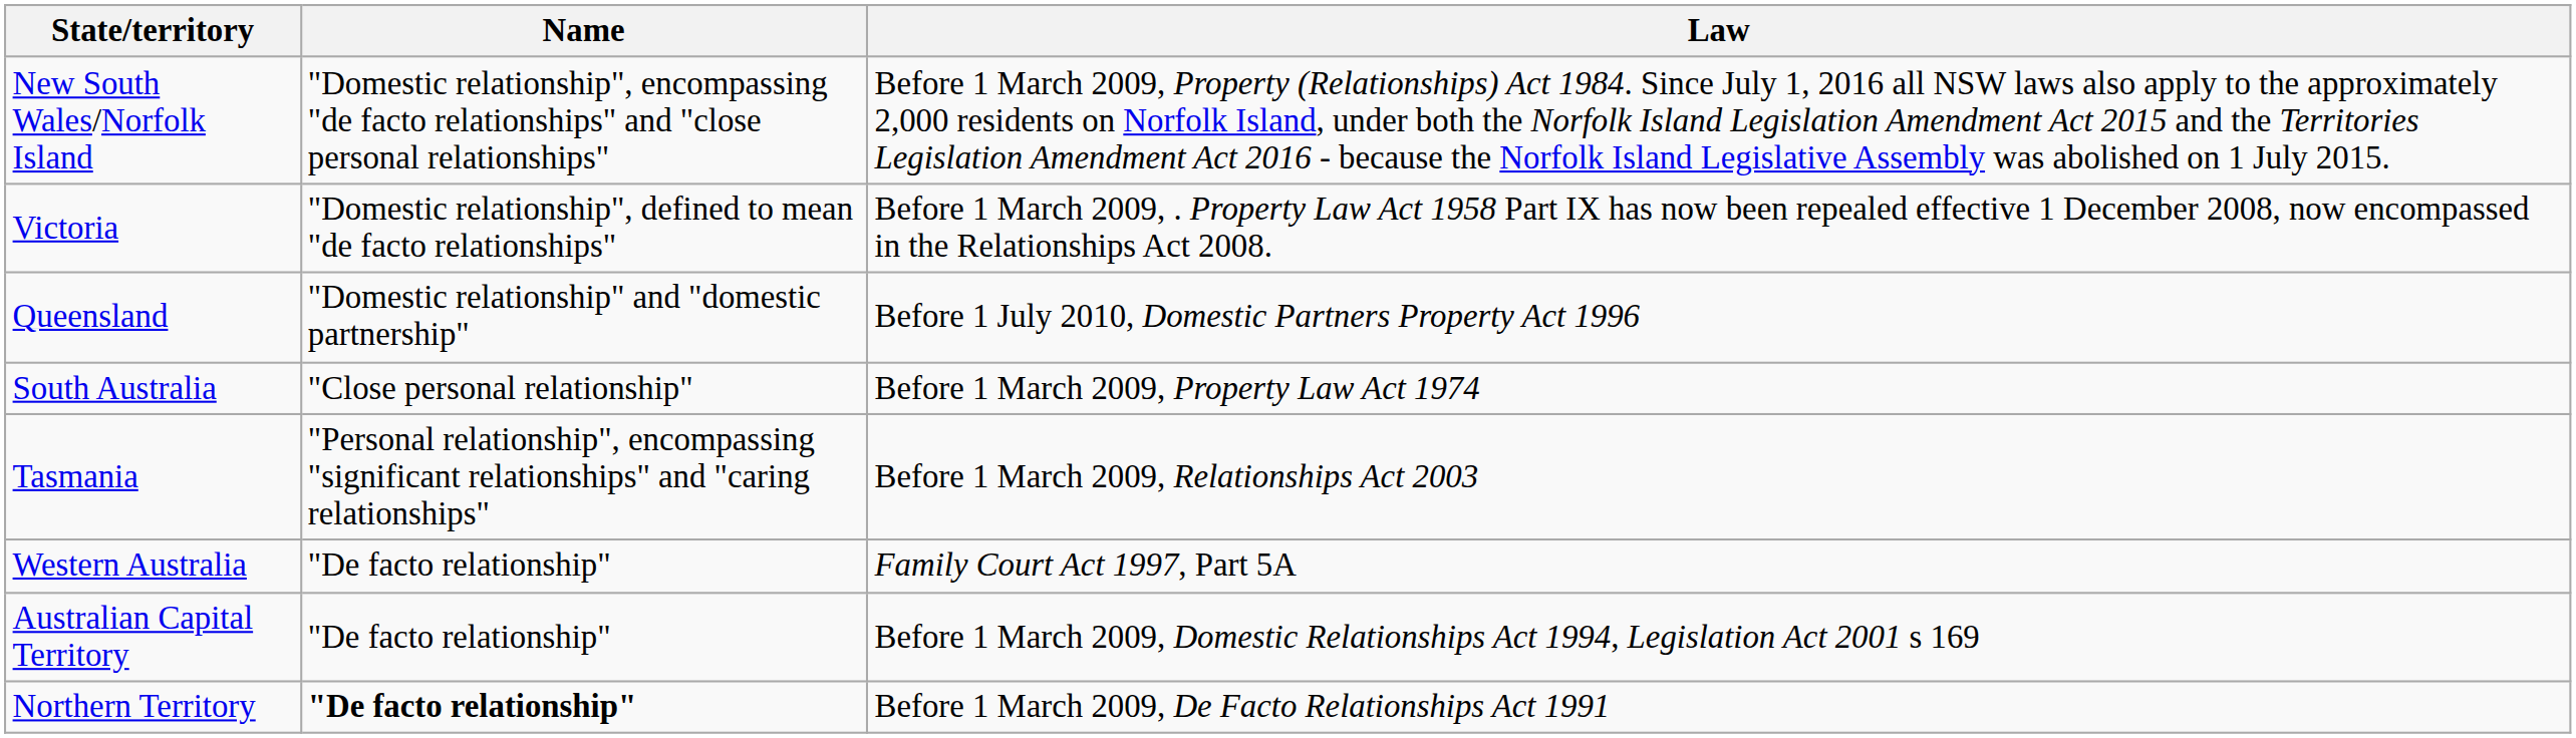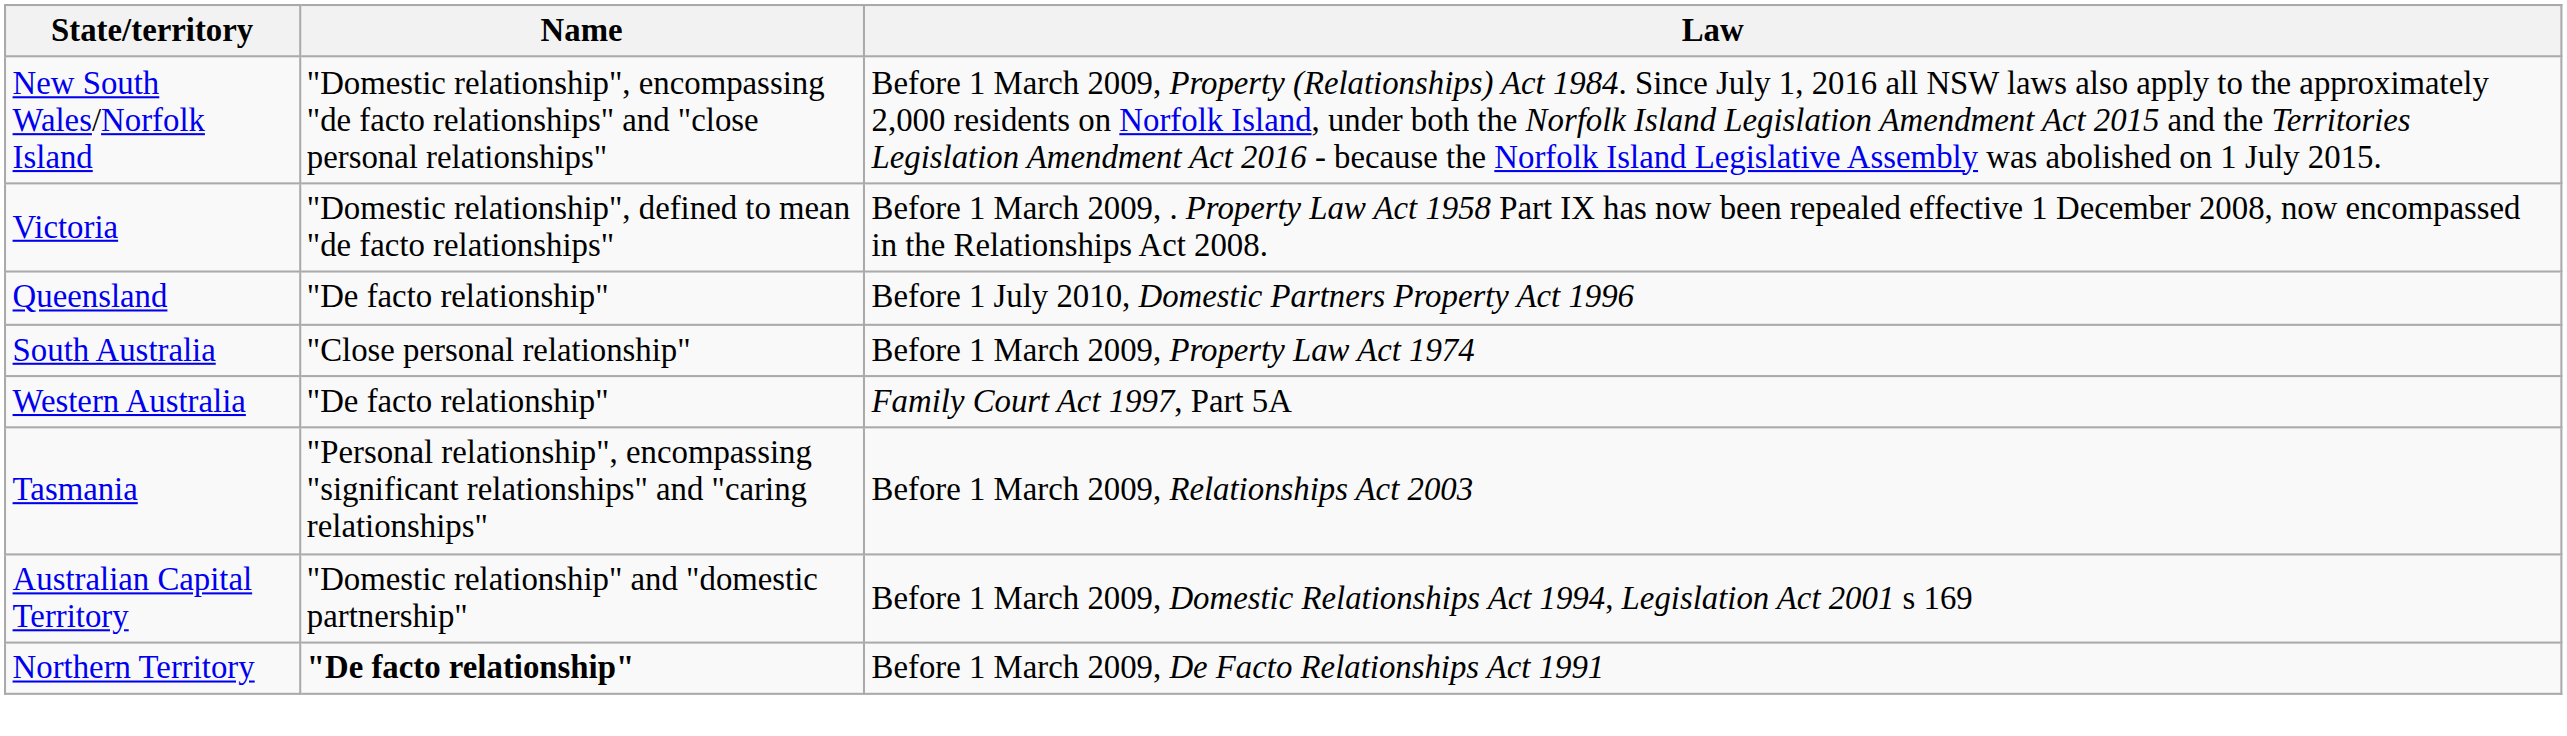Queensland | Name: "Domestic relationship" and "domestic partnership" -> "De facto relationship"
rows swapped: Western Australia <-> Tasmania
Australian Capital Territory | Name: "De facto relationship" -> "Domestic relationship" and "domestic partnership"
